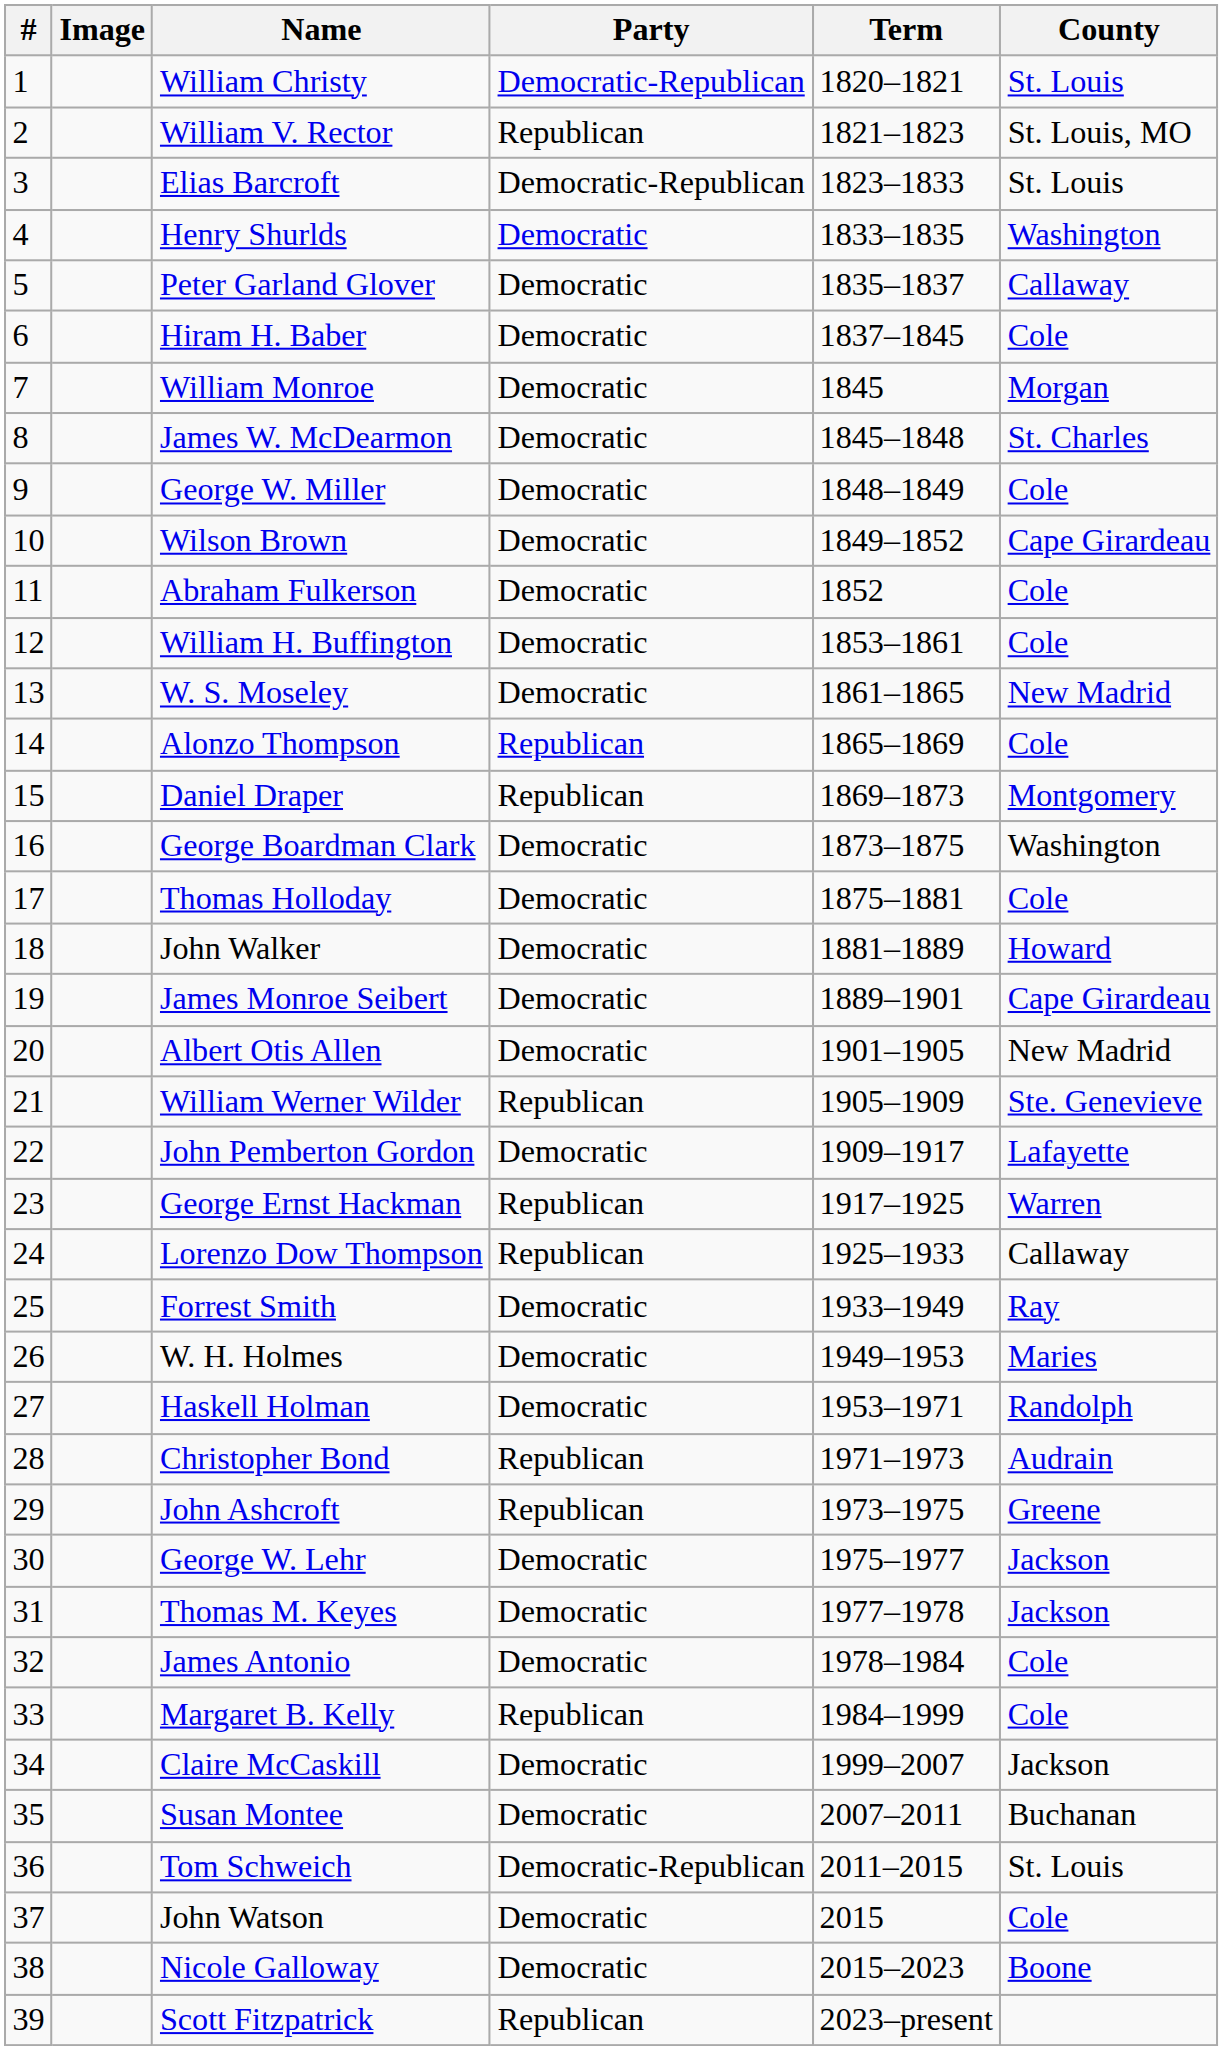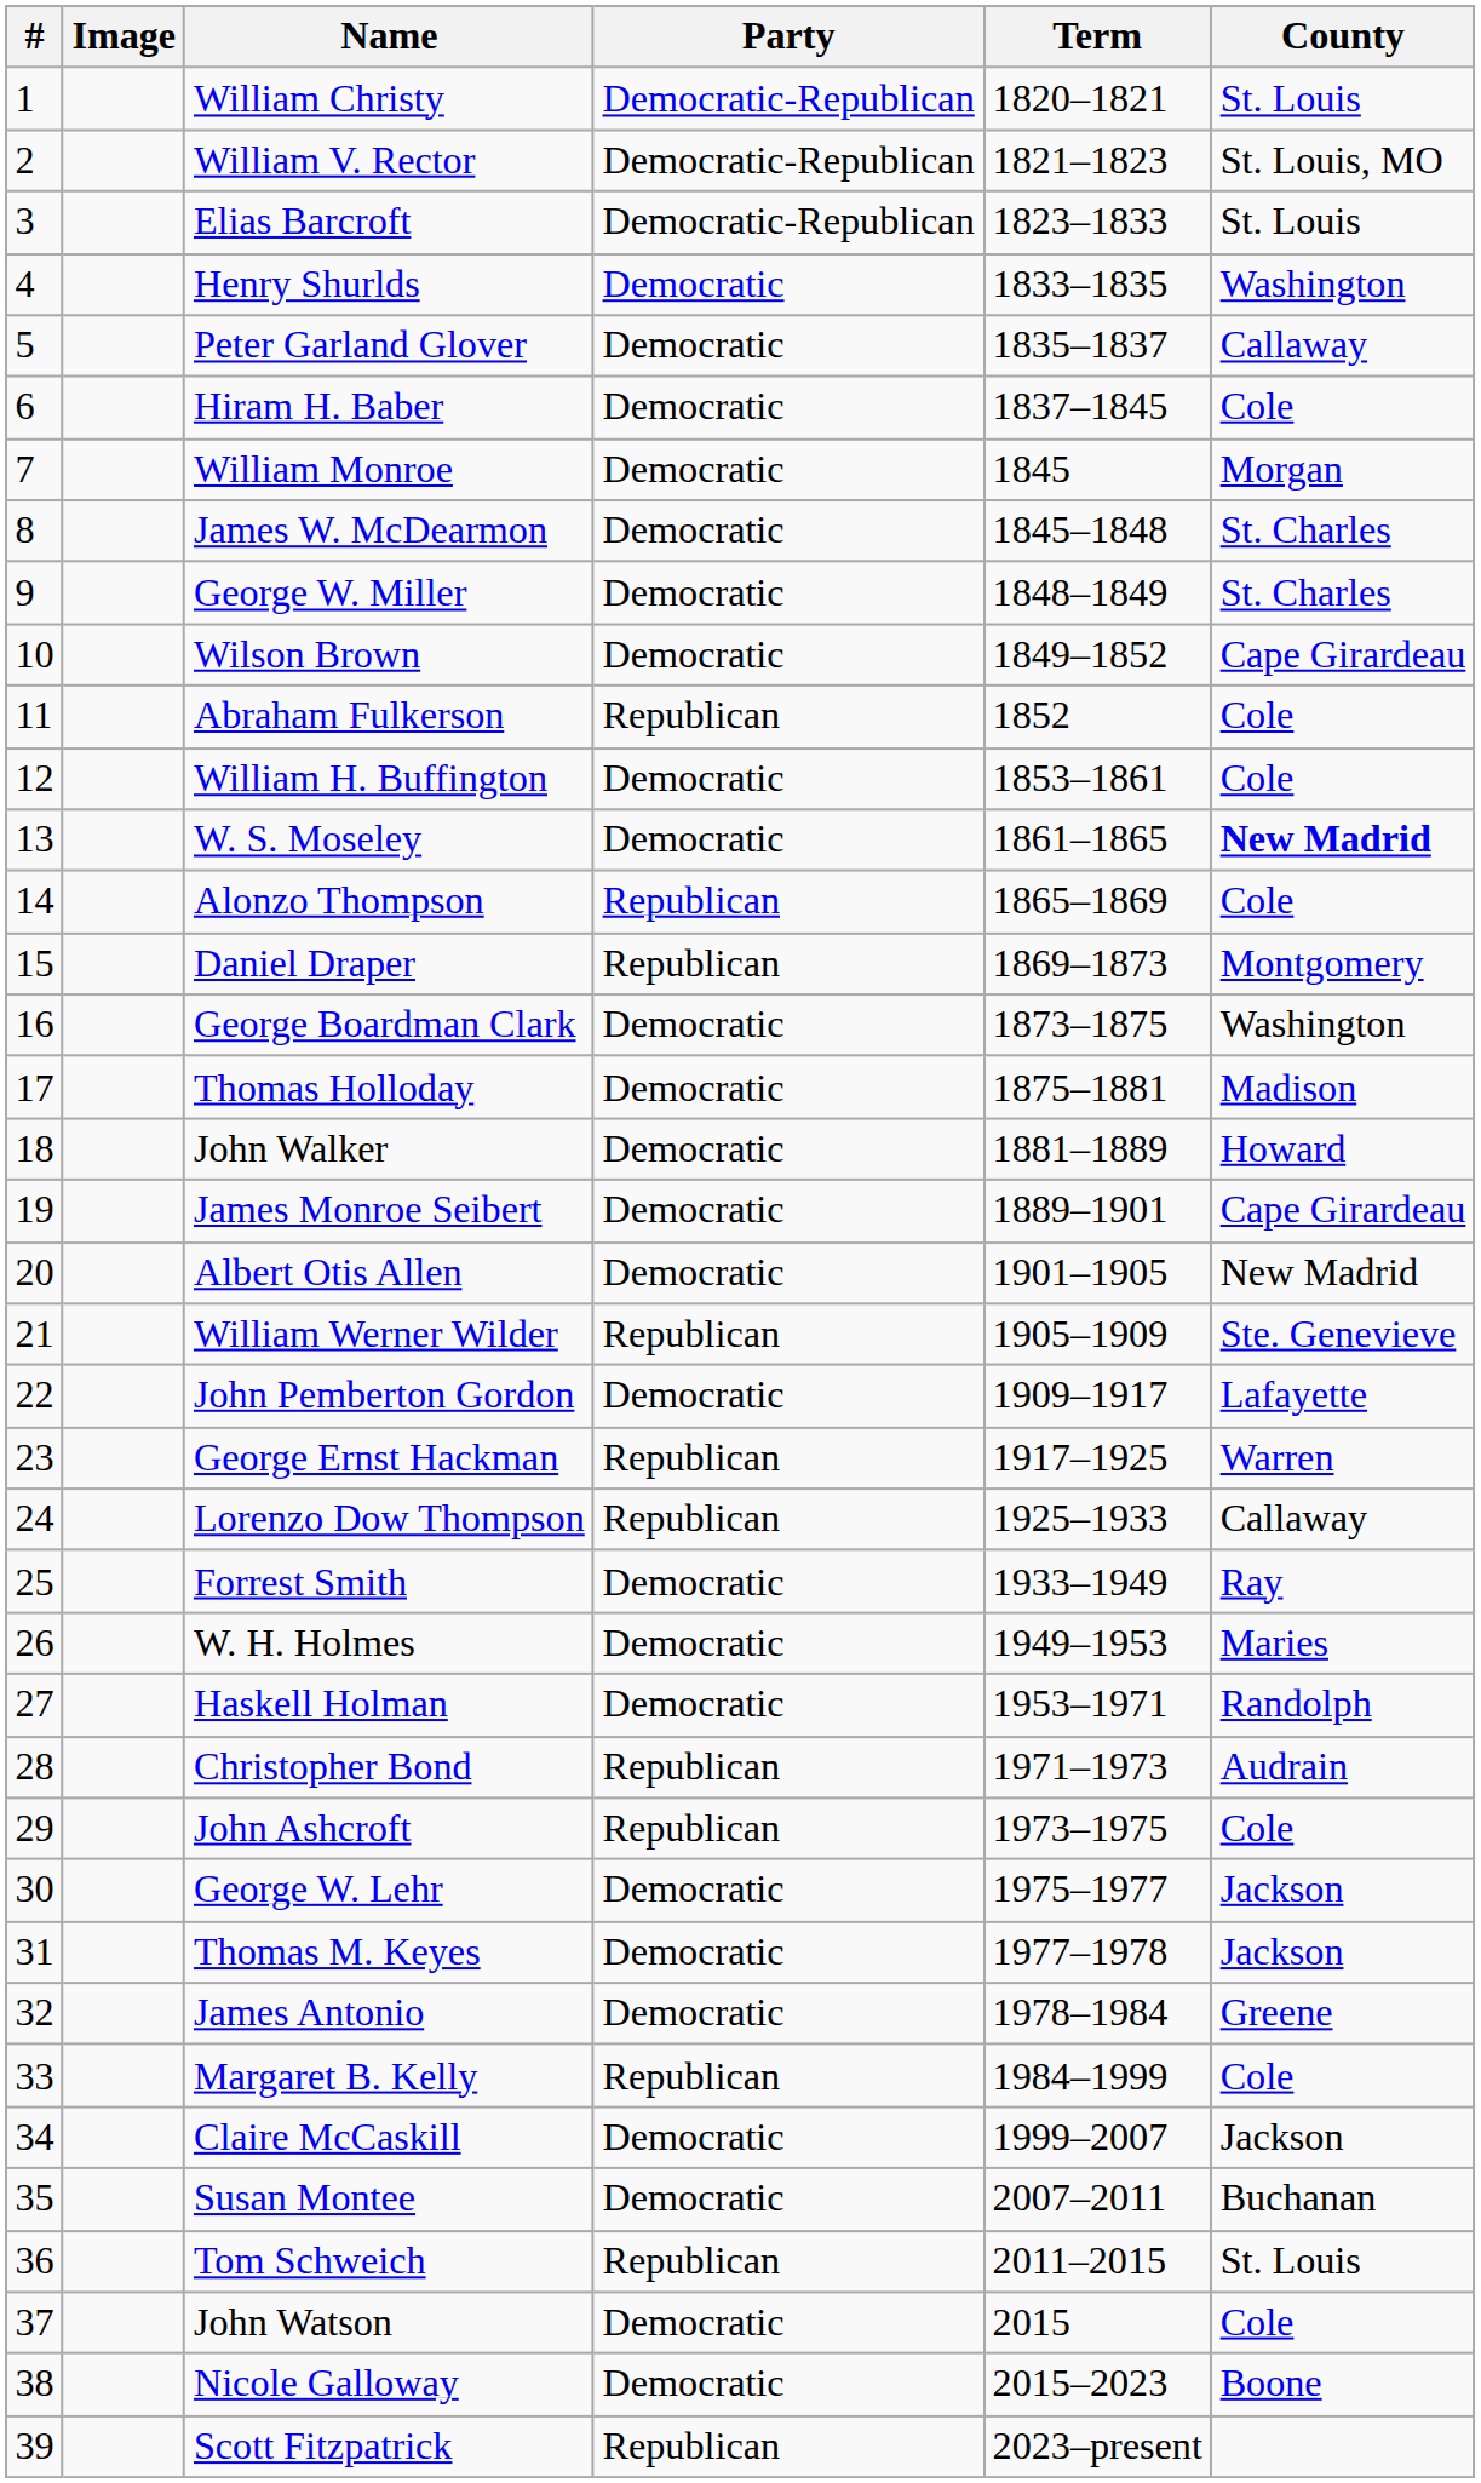William V. Rector | Party: Republican -> Democratic-Republican
George W. Miller | County: Cole -> St. Charles
Abraham Fulkerson | Party: Democratic -> Republican
W. S. Moseley | County: normal -> bold
Thomas Holloday | County: Cole -> Madison
John Ashcroft | County: Greene -> Cole
James Antonio | County: Cole -> Greene
Tom Schweich | Party: Democratic-Republican -> Republican
